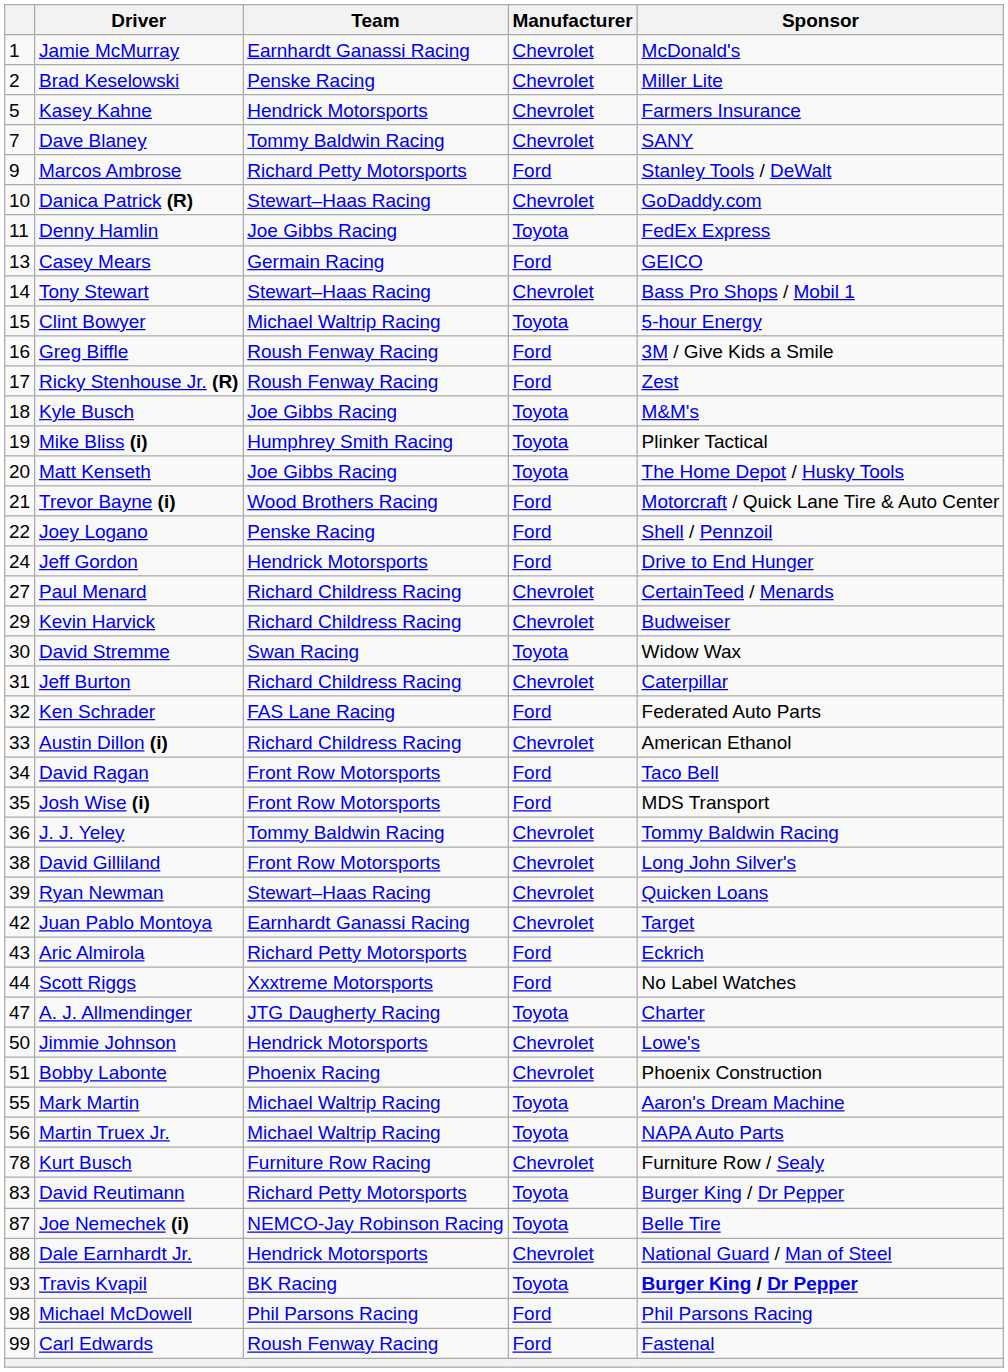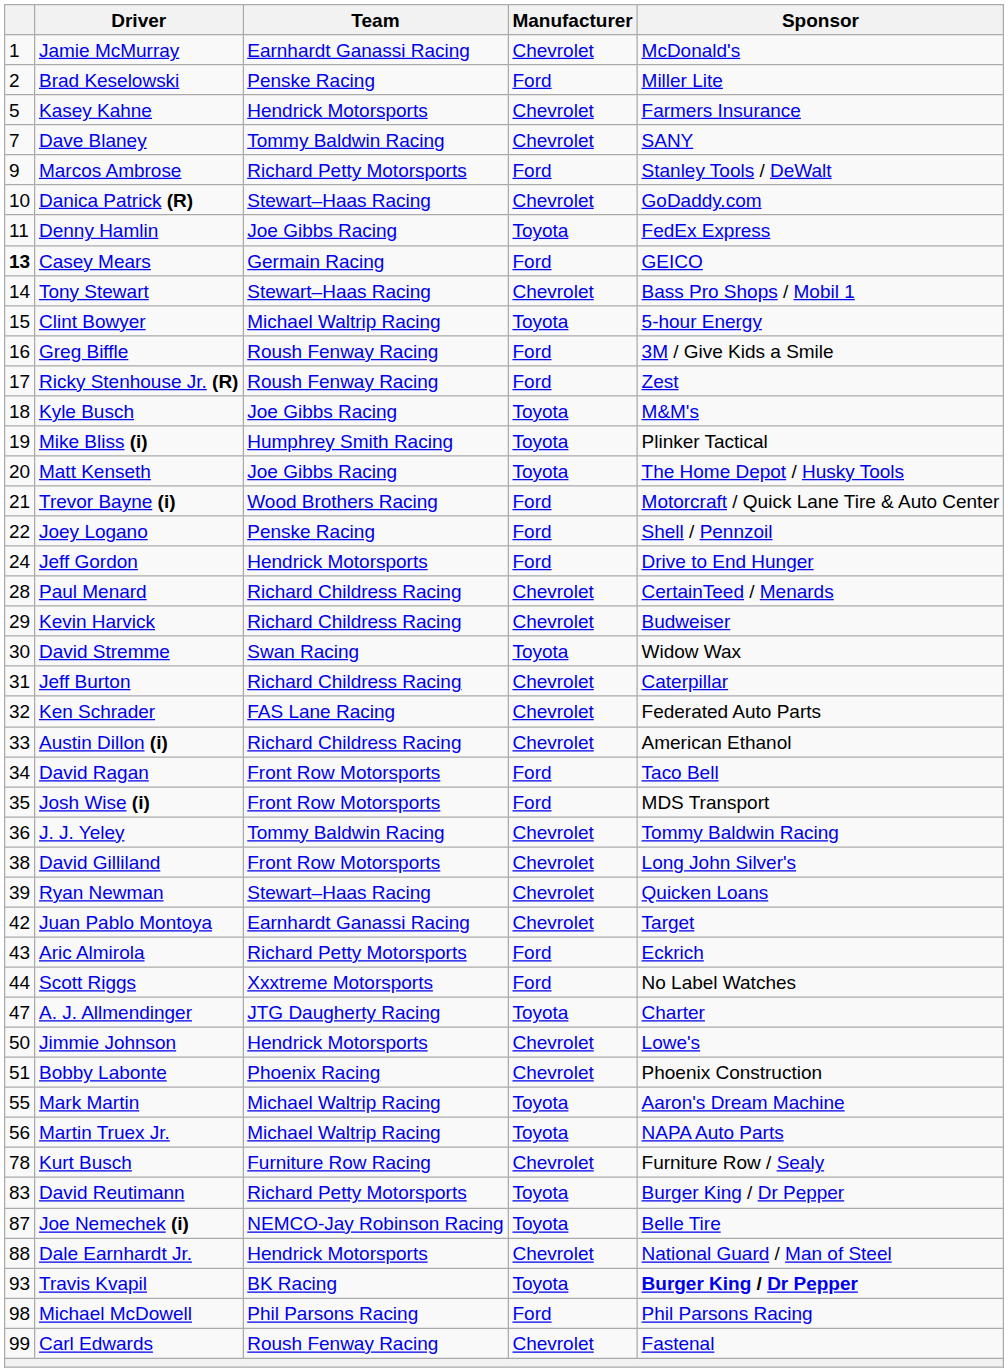Brad Keselowski | Manufacturer: Chevrolet -> Ford
Casey Mears | column 1: normal -> bold
Paul Menard | column 1: 27 -> 28
Ken Schrader | Manufacturer: Ford -> Chevrolet
Carl Edwards | Manufacturer: Ford -> Chevrolet
